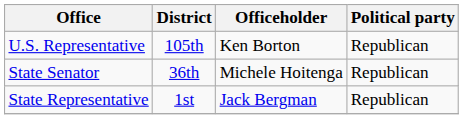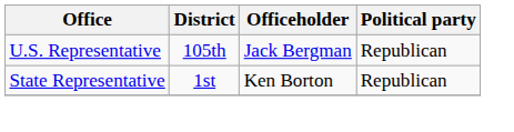U.S. Representative | Officeholder: Ken Borton -> Jack Bergman
- row: State Senator | 36th | Michele Hoitenga | Republican
State Representative | Officeholder: Jack Bergman -> Ken Borton
